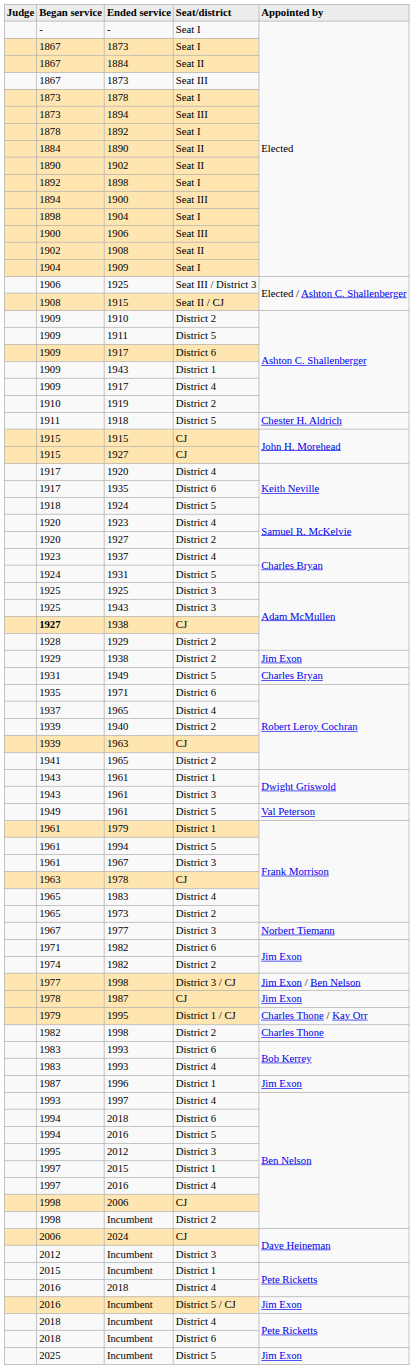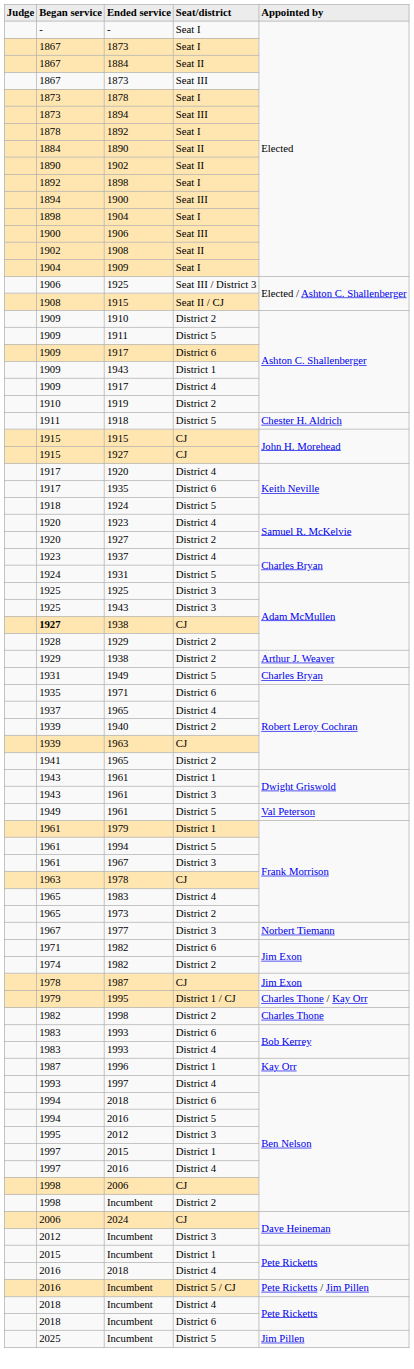1938 / District 2 | Appointed by: Jim Exon -> Arthur J. Weaver
- row: 1977 | 1998 | District 3 / CJ | Jim Exon / Ben Nelson
1996 | Appointed by: Jim Exon -> Kay Orr
Incumbent / District 5 / CJ | Appointed by: Jim Exon -> Pete Ricketts / Jim Pillen
Incumbent / District 5 | Appointed by: Jim Exon -> Jim Pillen
